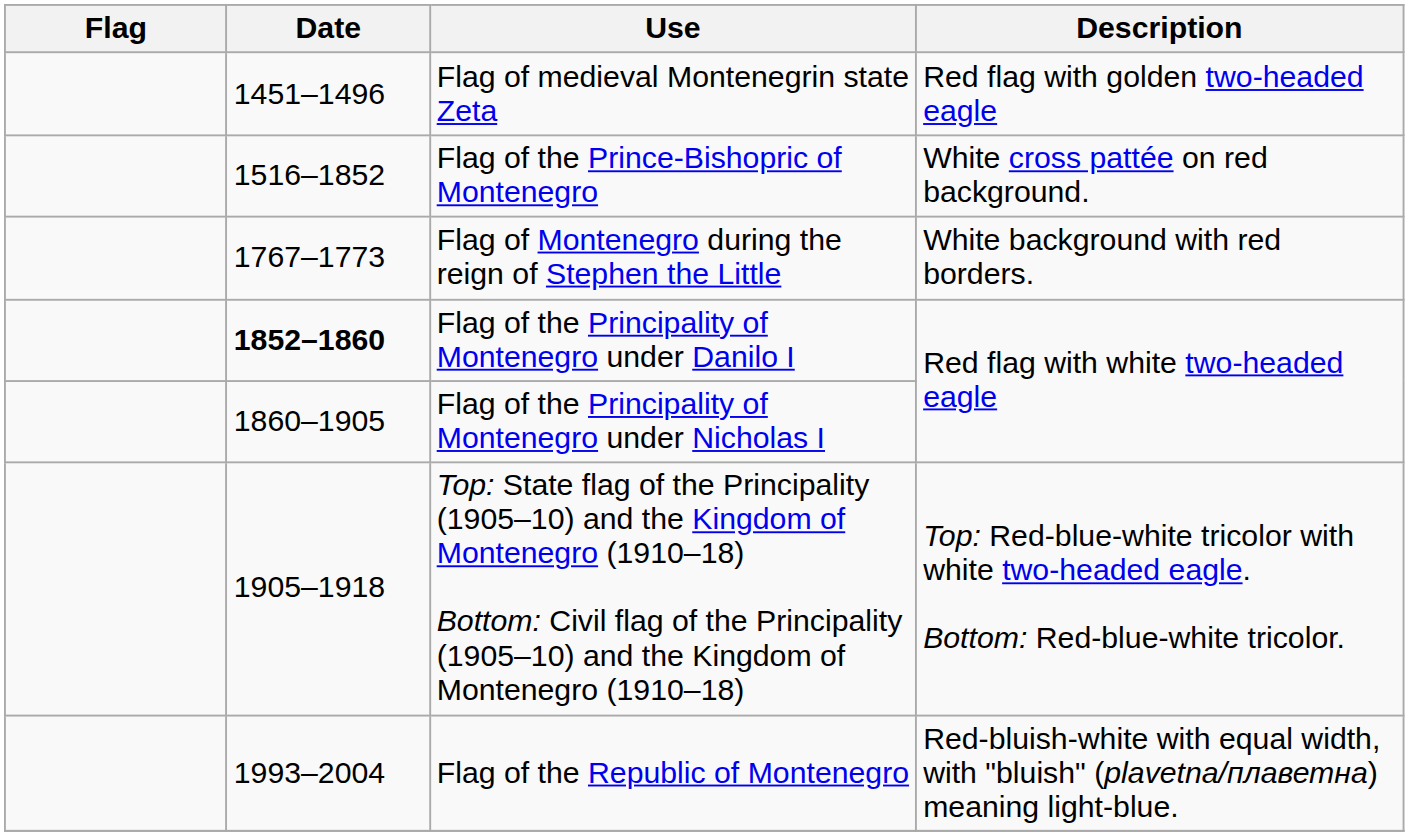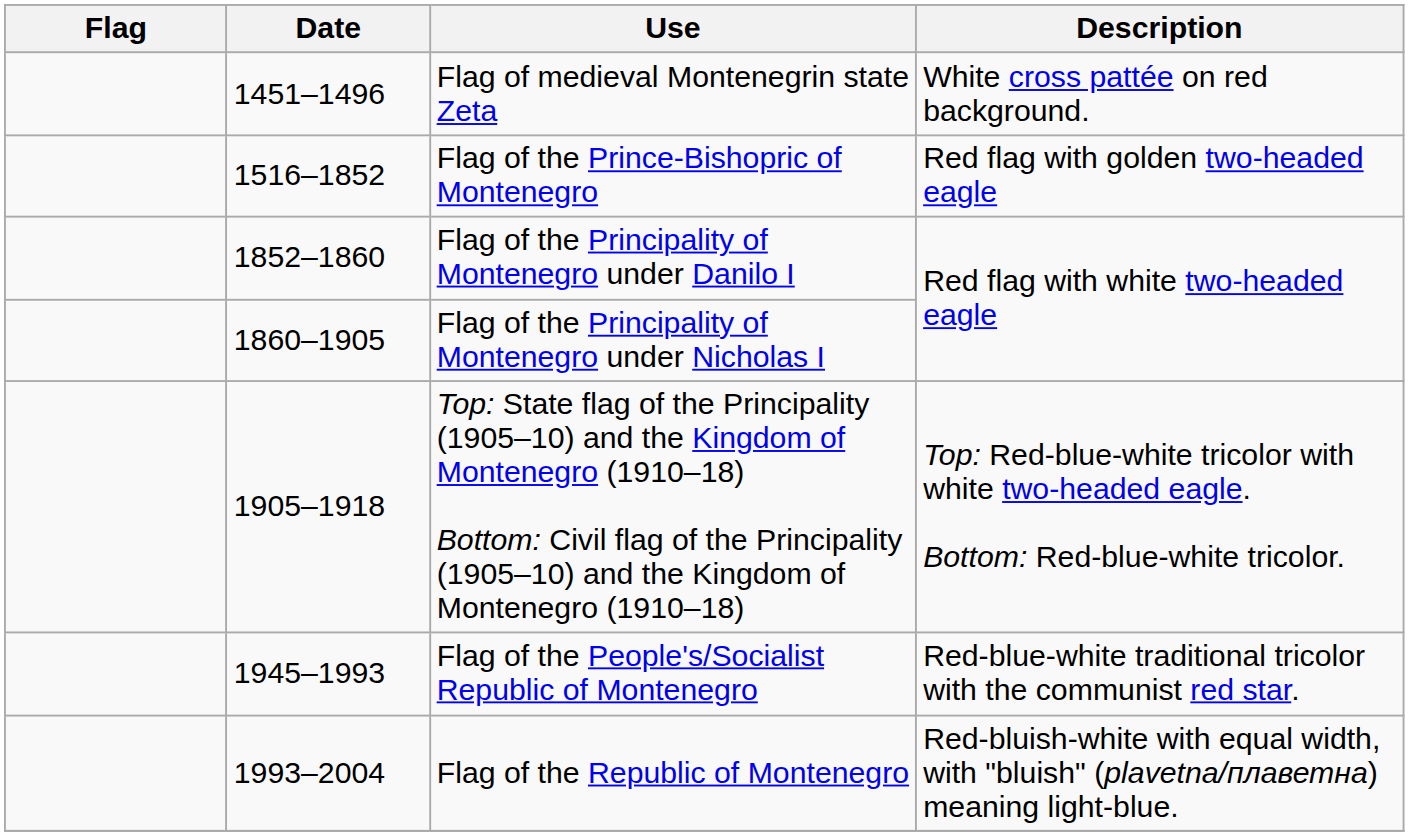Flag of medieval Montenegrin state Zeta | Description: Red flag with golden two-headed eagle -> White cross pattée on red background.
Flag of the Prince-Bishopric of Montenegro | Description: White cross pattée on red background. -> Red flag with golden two-headed eagle
- row: 1767–1773 | Flag of Montenegro during the reign of Stephen the Little | White background with red borders.
Flag of the Principality of Montenegro under Danilo I | Date: bold -> normal
+ row: 1945–1993 | Flag of the People's/Socialist Republic of Montenegro | Red-blue-white traditional tricolor with the communist red star.
